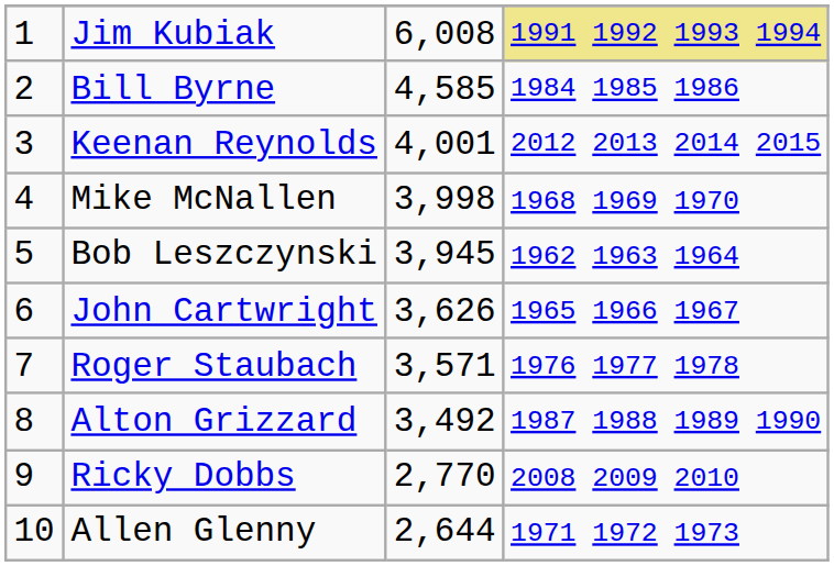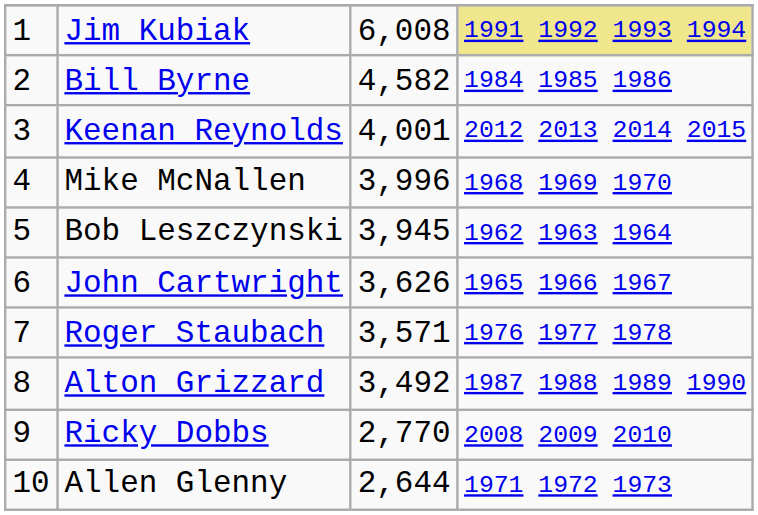Bill Byrne | column 3: 4,585 -> 4,582
Mike McNallen | column 3: 3,998 -> 3,996
